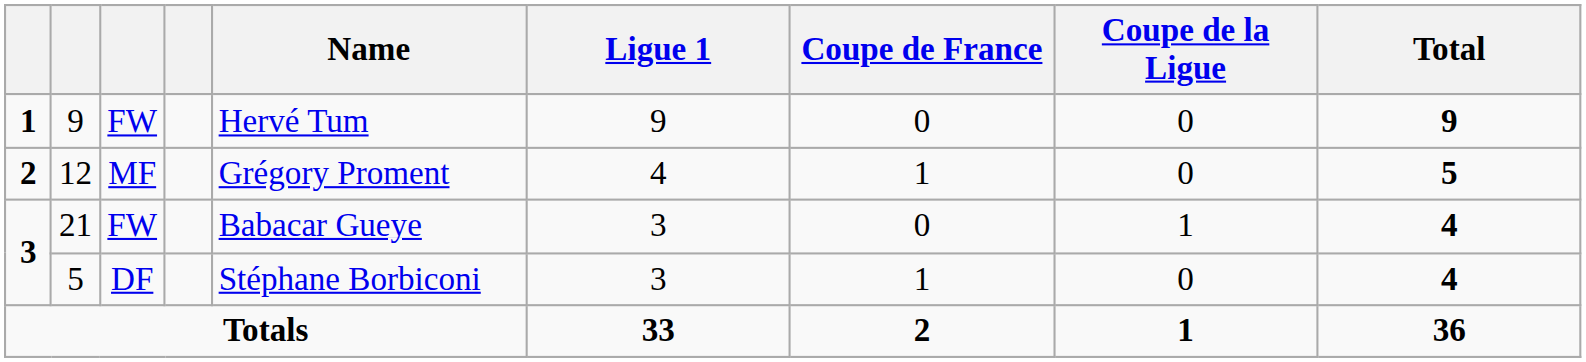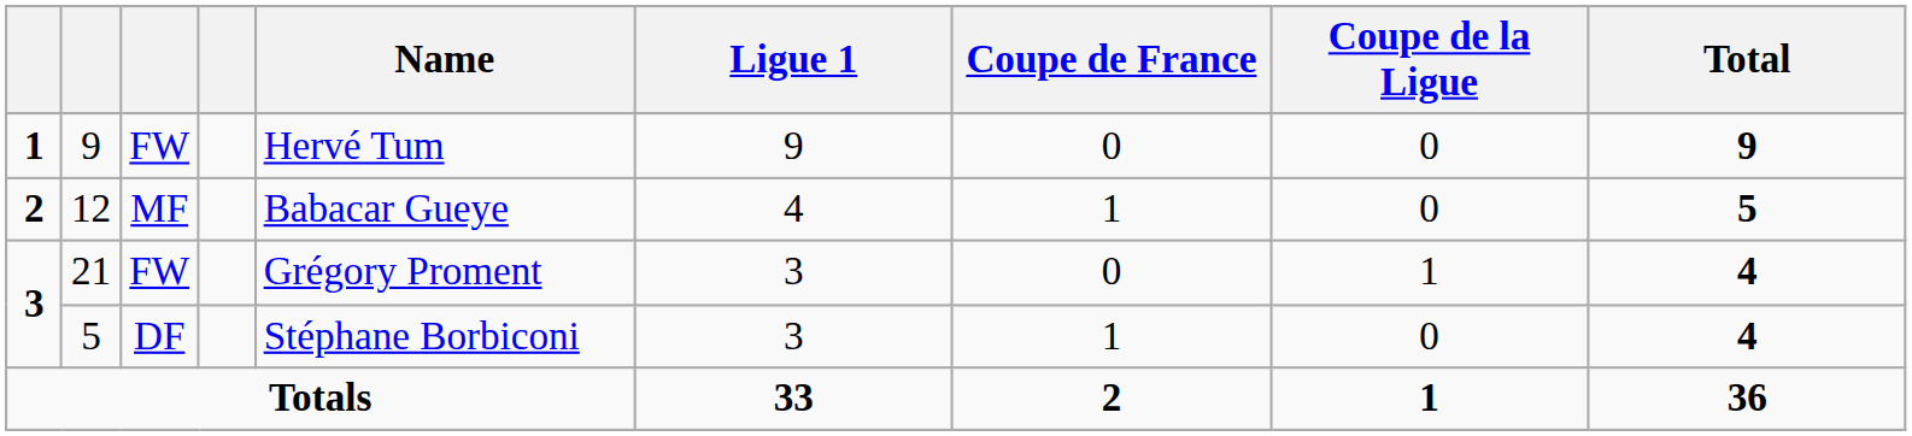12 | Name: Grégory Proment -> Babacar Gueye
21 | Name: Babacar Gueye -> Grégory Proment
